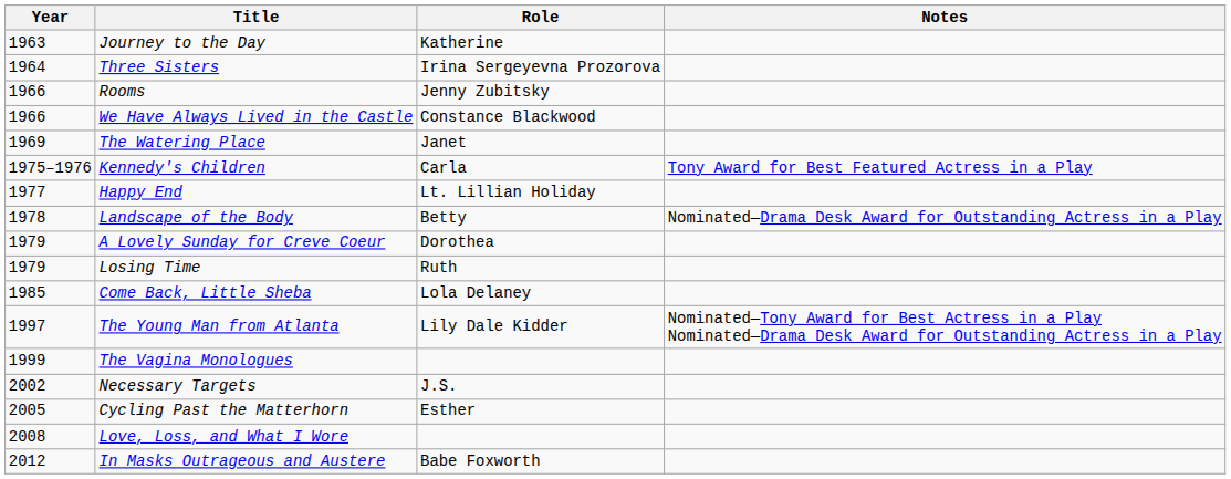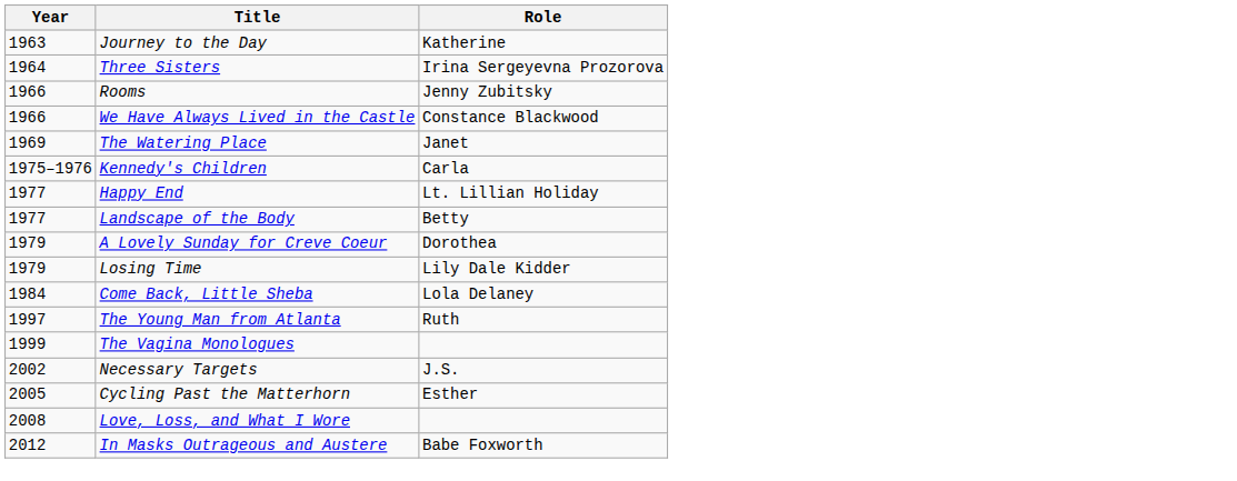- column: Notes | Tony Award for Best Featured Actress in a Play | Nominated—Drama Desk Award for Outstanding Actress in a Play | Nominated—Tony Award for Best Actress in a Play Nominated—Drama Desk Award for Outstanding Actress in a Play
Landscape of the Body | Year: 1978 -> 1977
Losing Time | Role: Ruth -> Lily Dale Kidder
Come Back, Little Sheba | Year: 1985 -> 1984
The Young Man from Atlanta | Role: Lily Dale Kidder -> Ruth
